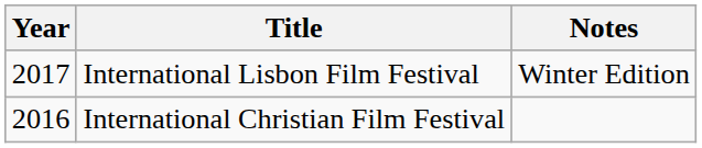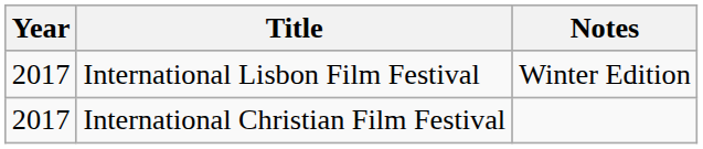International Christian Film Festival | Year: 2016 -> 2017
